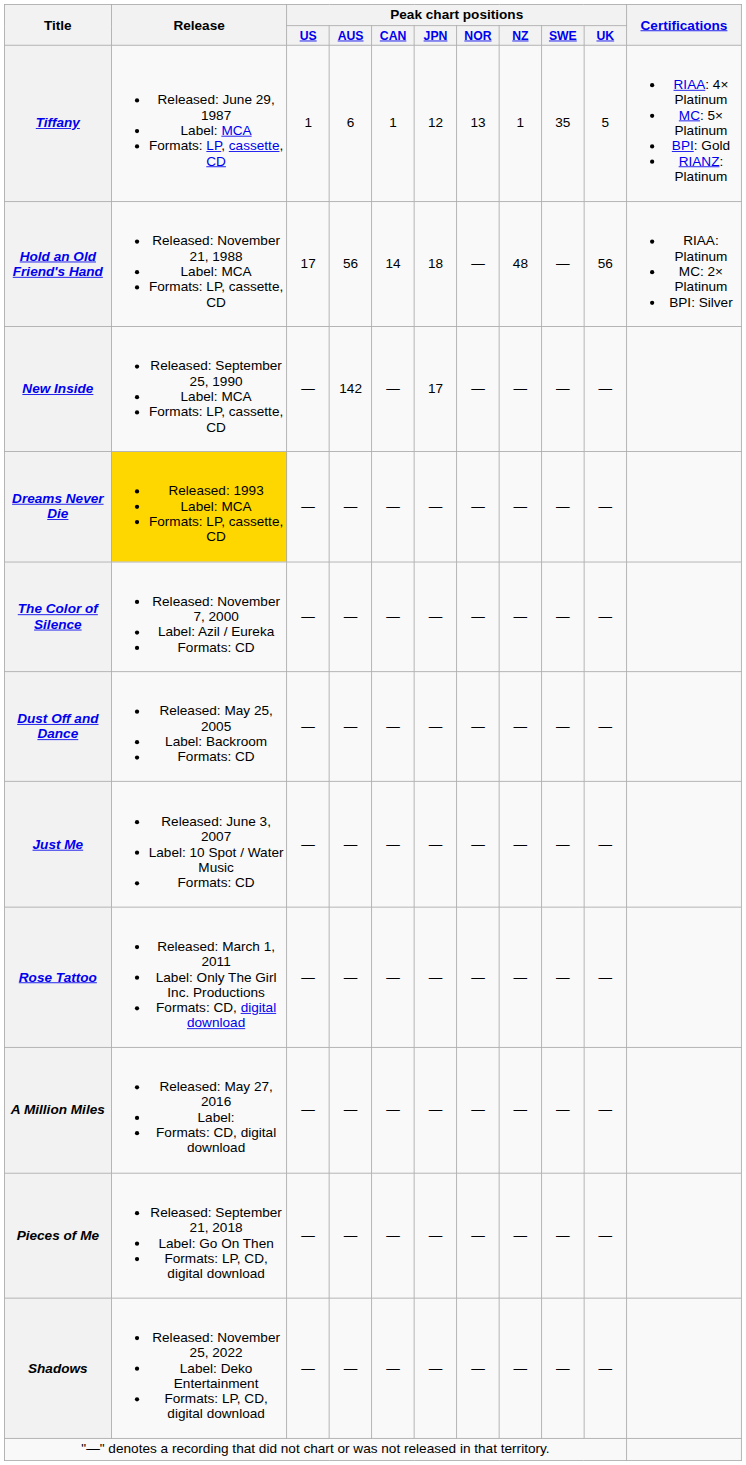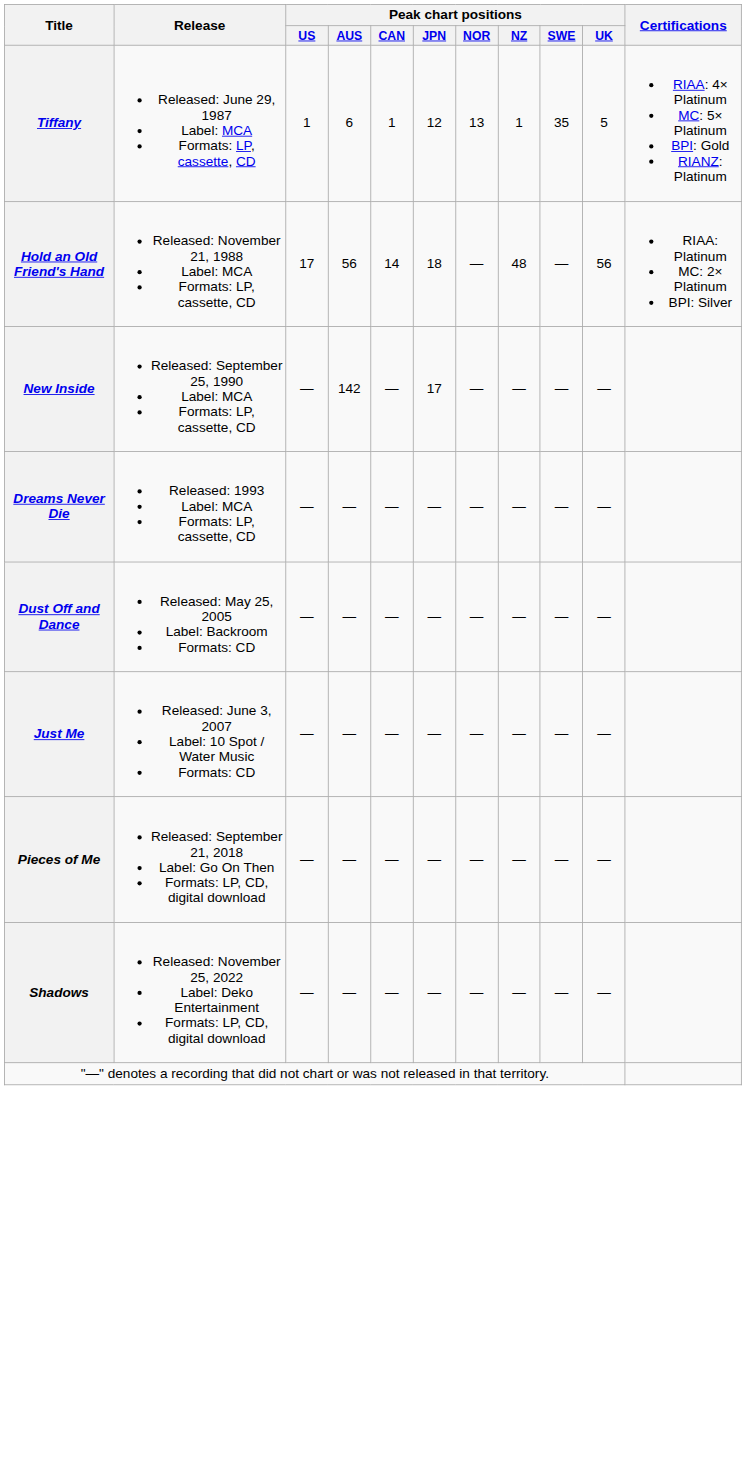Dreams Never Die | Release: gold background -> no background
- row: The Color of Silence | Released: November 7, 2000 Label: Azil / Eureka Formats: CD | — | — | — | — | — | — | — | —
- row: Rose Tattoo | Released: March 1, 2011 Label: Only The Girl Inc. Productions Formats: CD, digital download | — | — | — | — | — | — | — | —
- row: A Million Miles | Released: May 27, 2016 Label: Formats: CD, digital download | — | — | — | — | — | — | — | —
